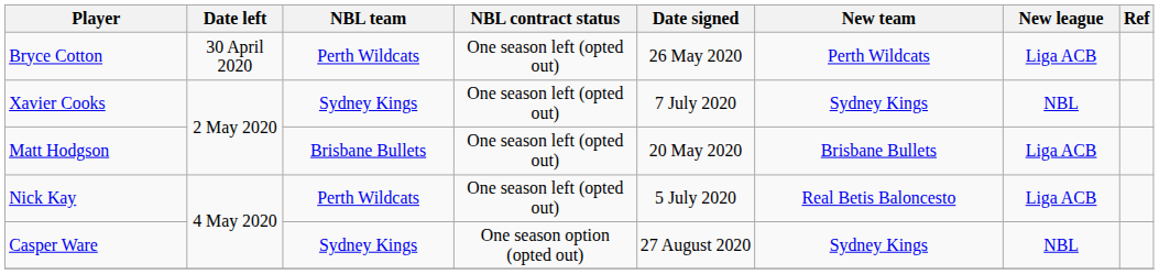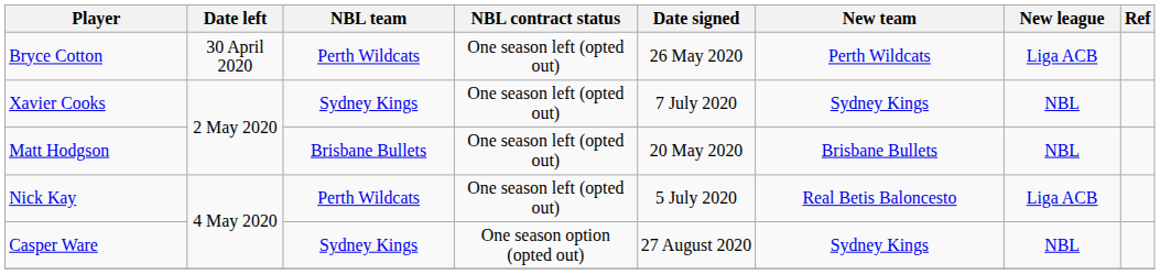Matt Hodgson | New league: Liga ACB -> NBL
